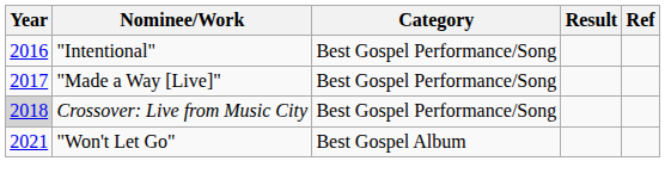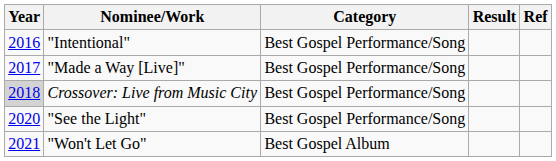+ row: 2020 | "See the Light" | Best Gospel Performance/Song
